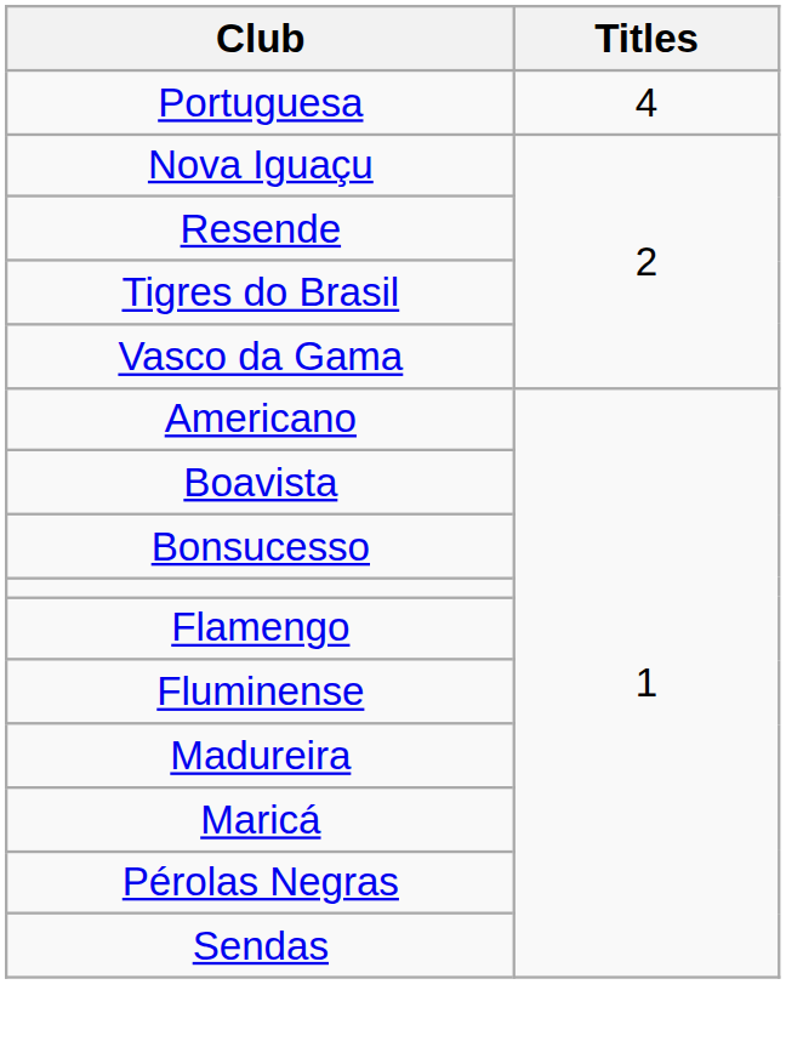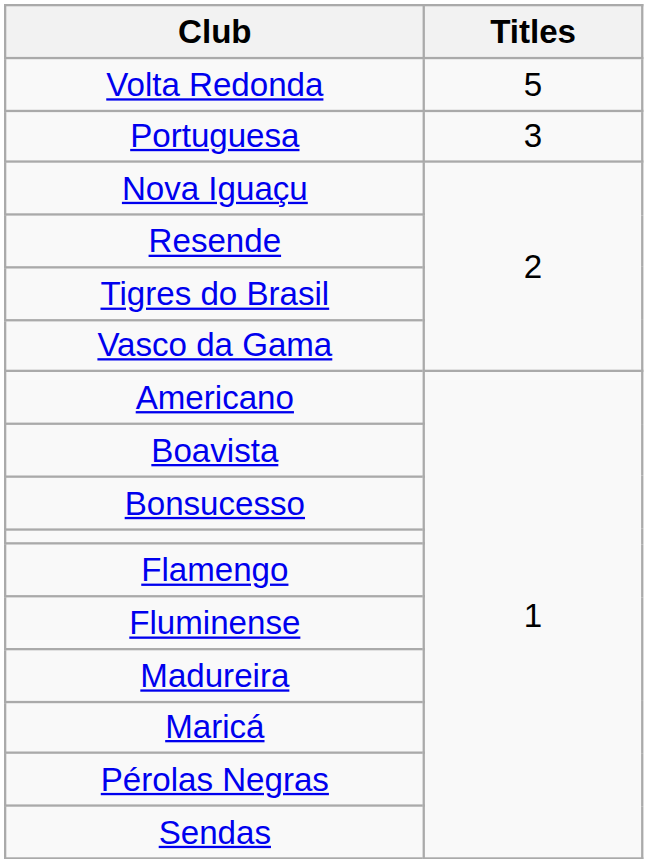+ row: Volta Redonda | 5
Portuguesa | Titles: 4 -> 3
